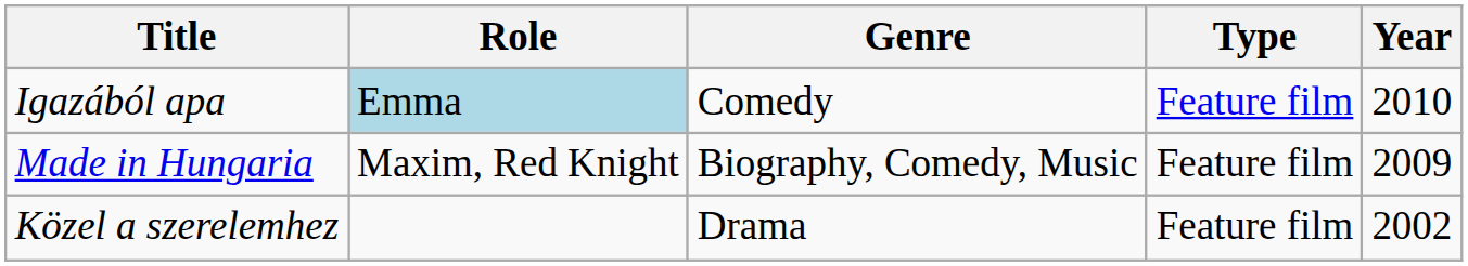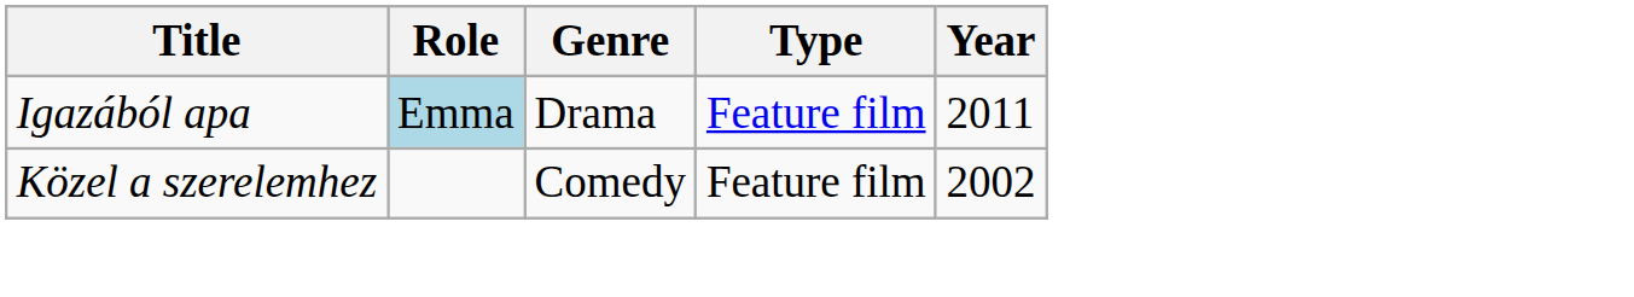Igazából apa | Genre: Comedy -> Drama
Igazából apa | Year: 2010 -> 2011
- row: Made in Hungaria | Maxim, Red Knight | Biography, Comedy, Music | Feature film | 2009
Közel a szerelemhez | Genre: Drama -> Comedy
